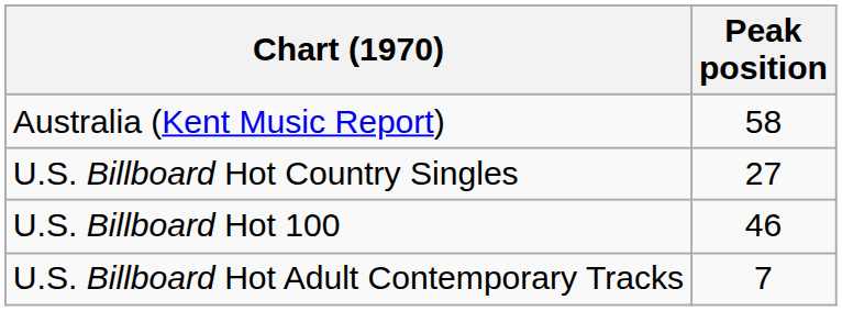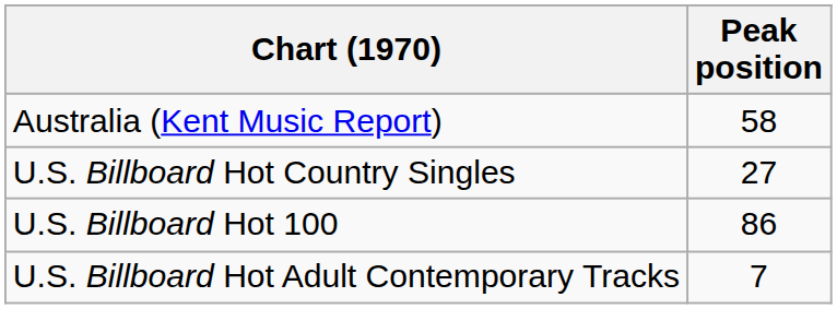U.S. Billboard Hot 100 | Peak position: 46 -> 86
